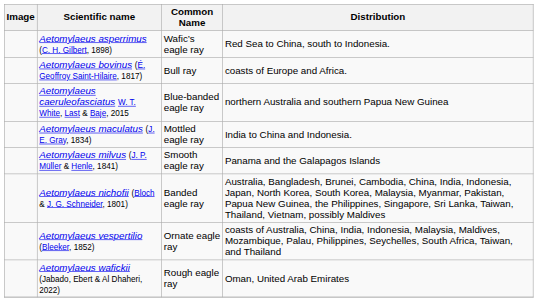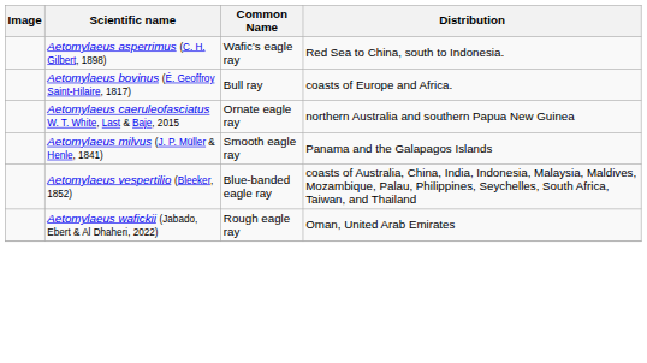Aetomylaeus caeruleofasciatus W. T. White, Last & Baje, 2015 | Common Name: Blue-banded eagle ray -> Ornate eagle ray
- row: Aetomylaeus maculatus (J. E. Gray, 1834) | Mottled eagle ray | India to China and Indonesia.
- row: Aetomylaeus nichofii (Bloch & J. G. Schneider, 1801) | Banded eagle ray | Australia, Bangladesh, Brunei, Cambodia, China, India, Indonesia, Japan, North Korea, South Korea, Malaysia, Myanmar, Pakistan, Papua New Guinea, the Philippines, Singapore, Sri Lanka, Taiwan, Thailand, Vietnam, possibly Maldives
Aetomylaeus vespertilio (Bleeker, 1852) | Common Name: Ornate eagle ray -> Blue-banded eagle ray
